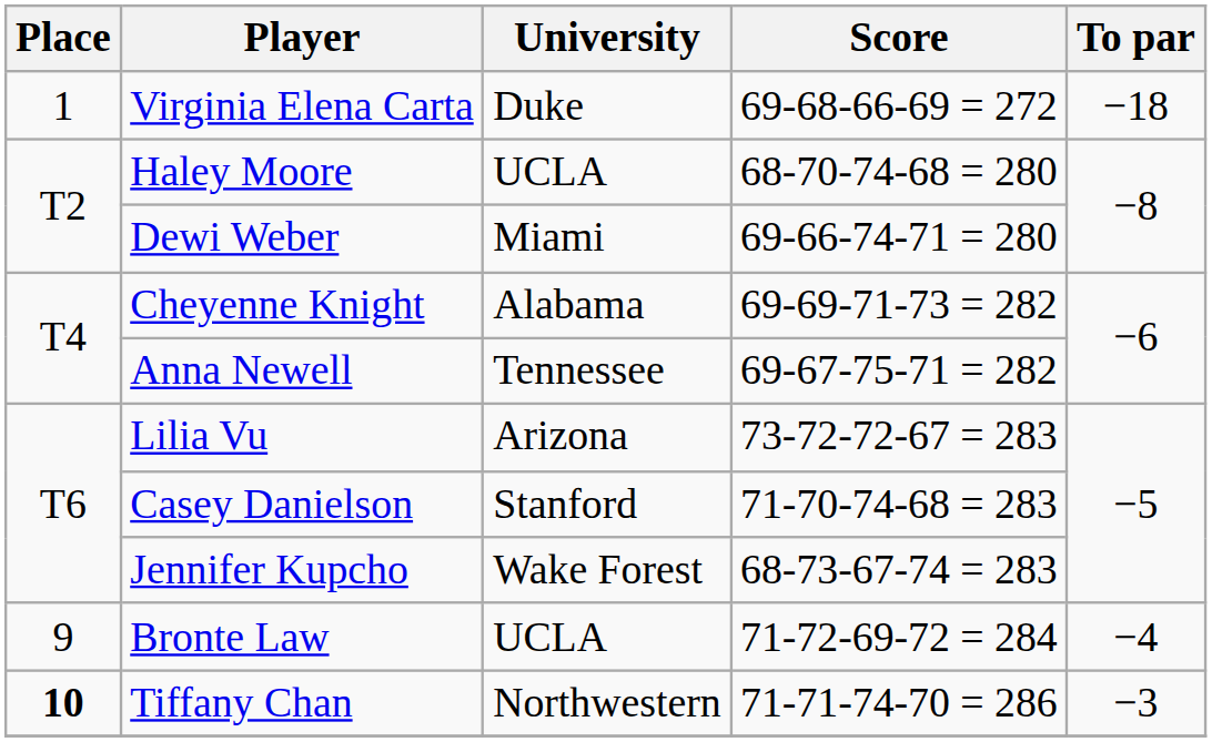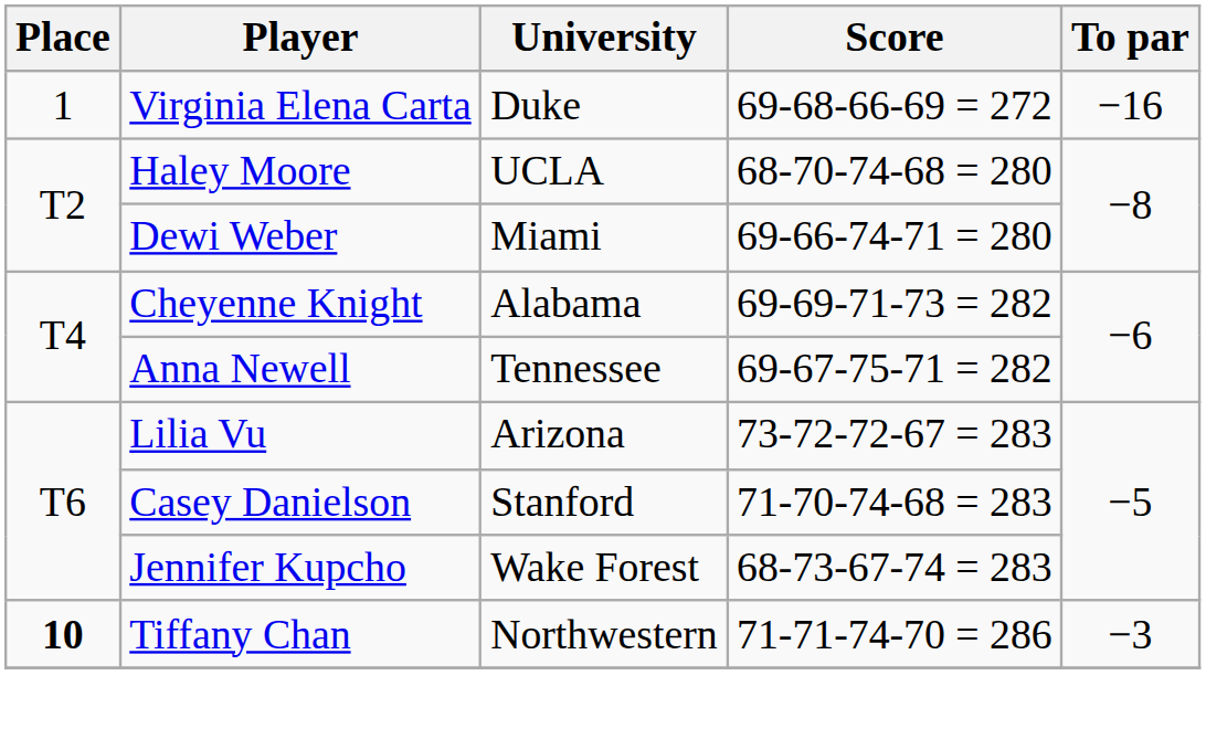Virginia Elena Carta | To par: −18 -> −16
- row: 9 | Bronte Law | UCLA | 71-72-69-72 = 284 | −4
